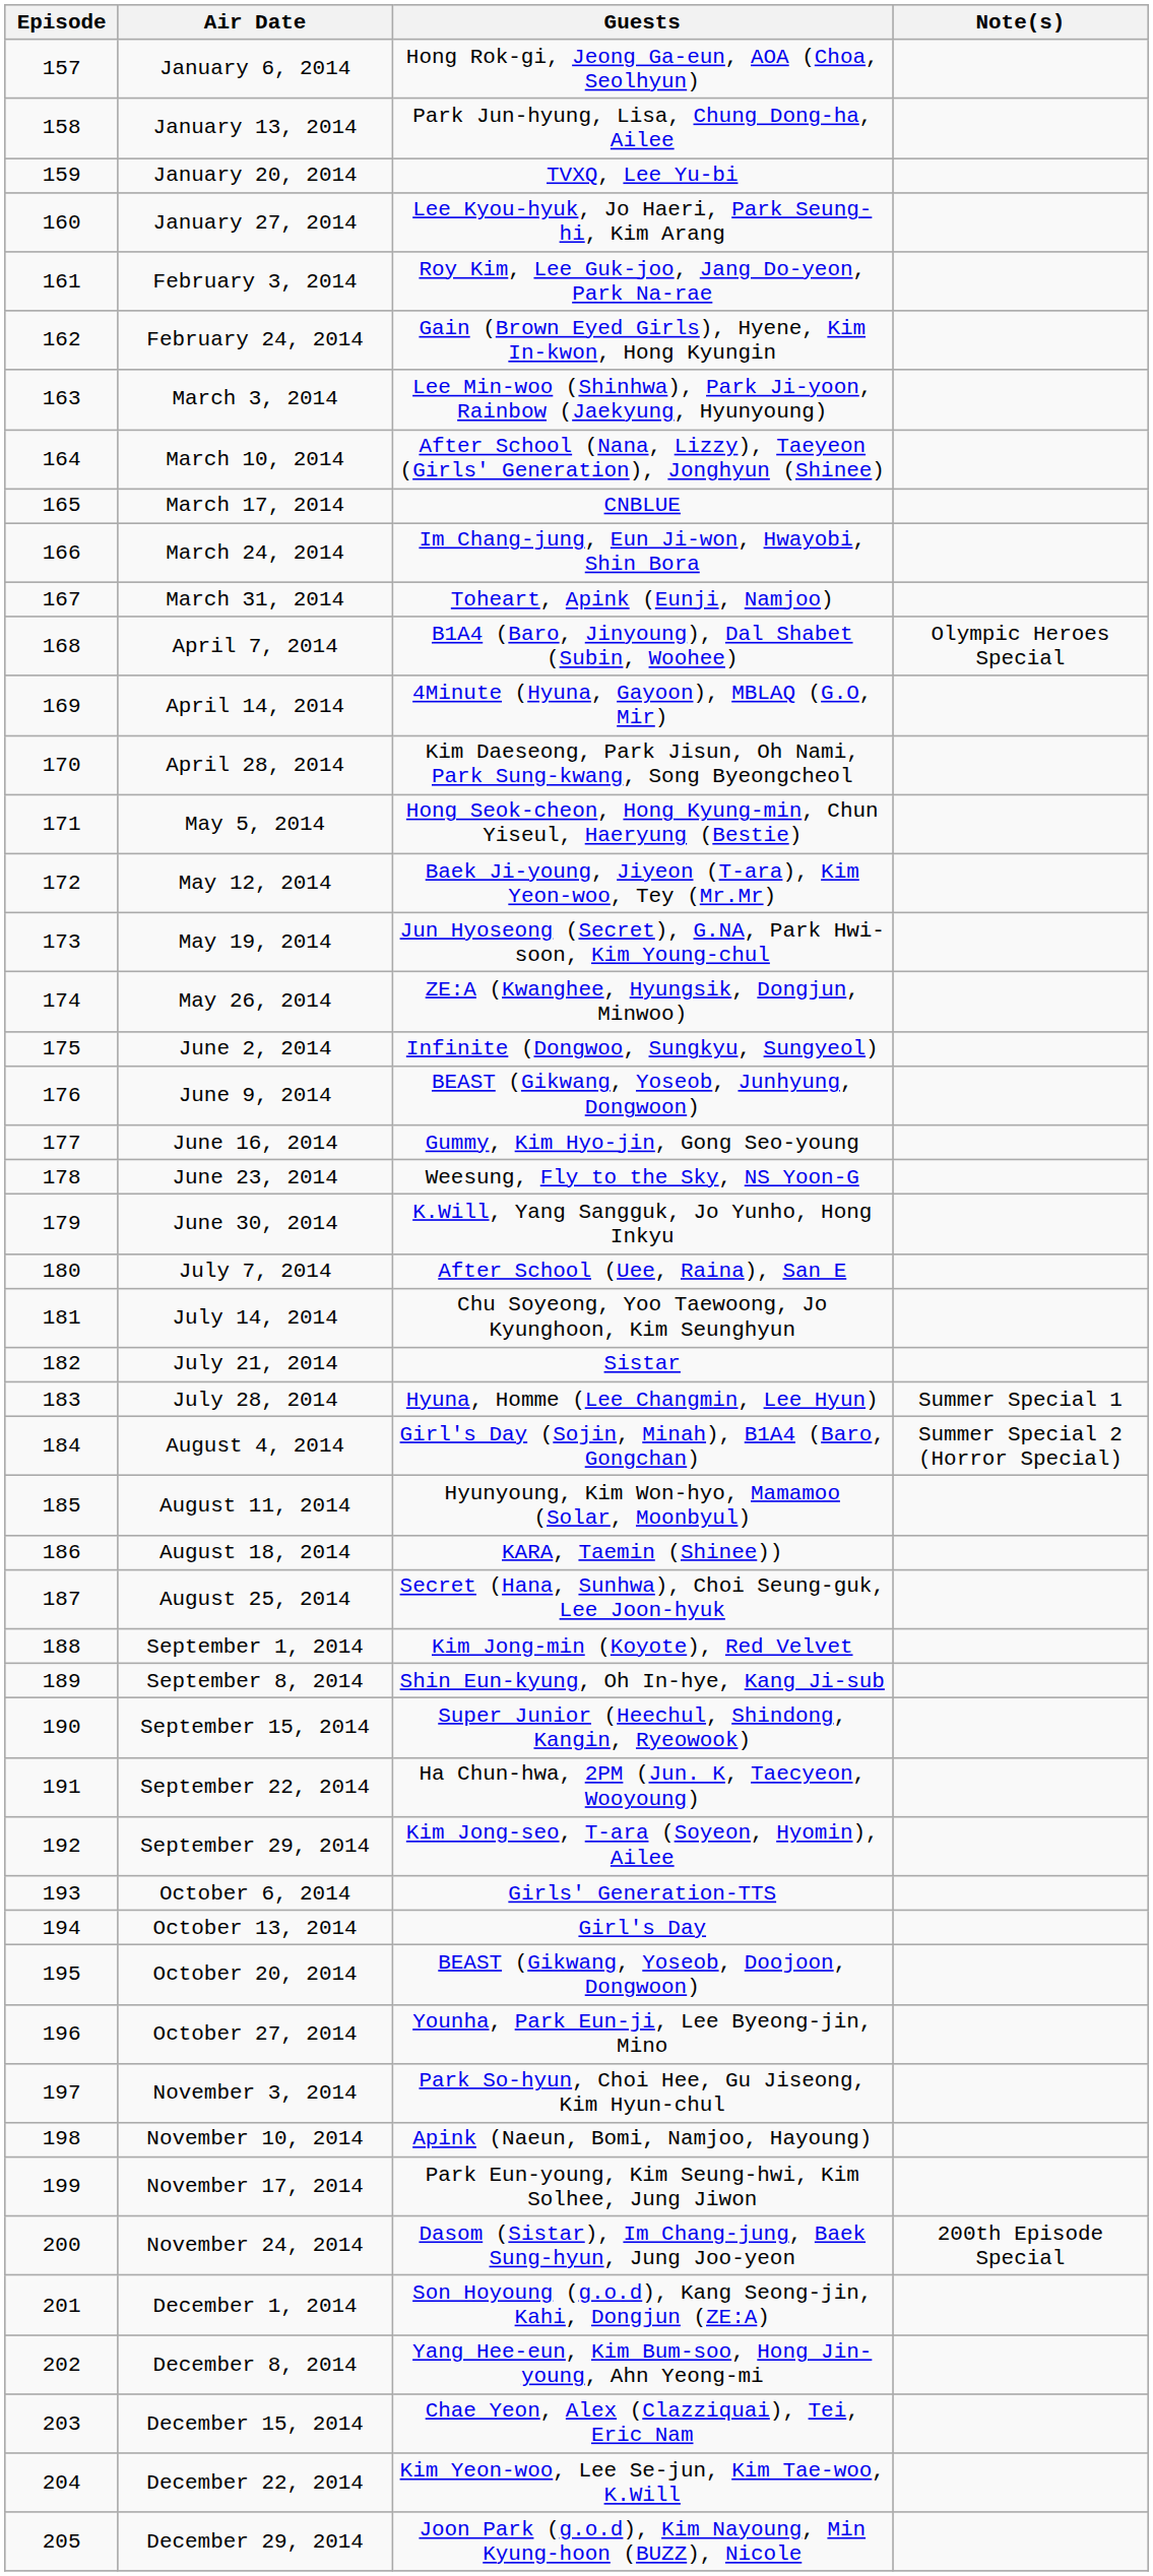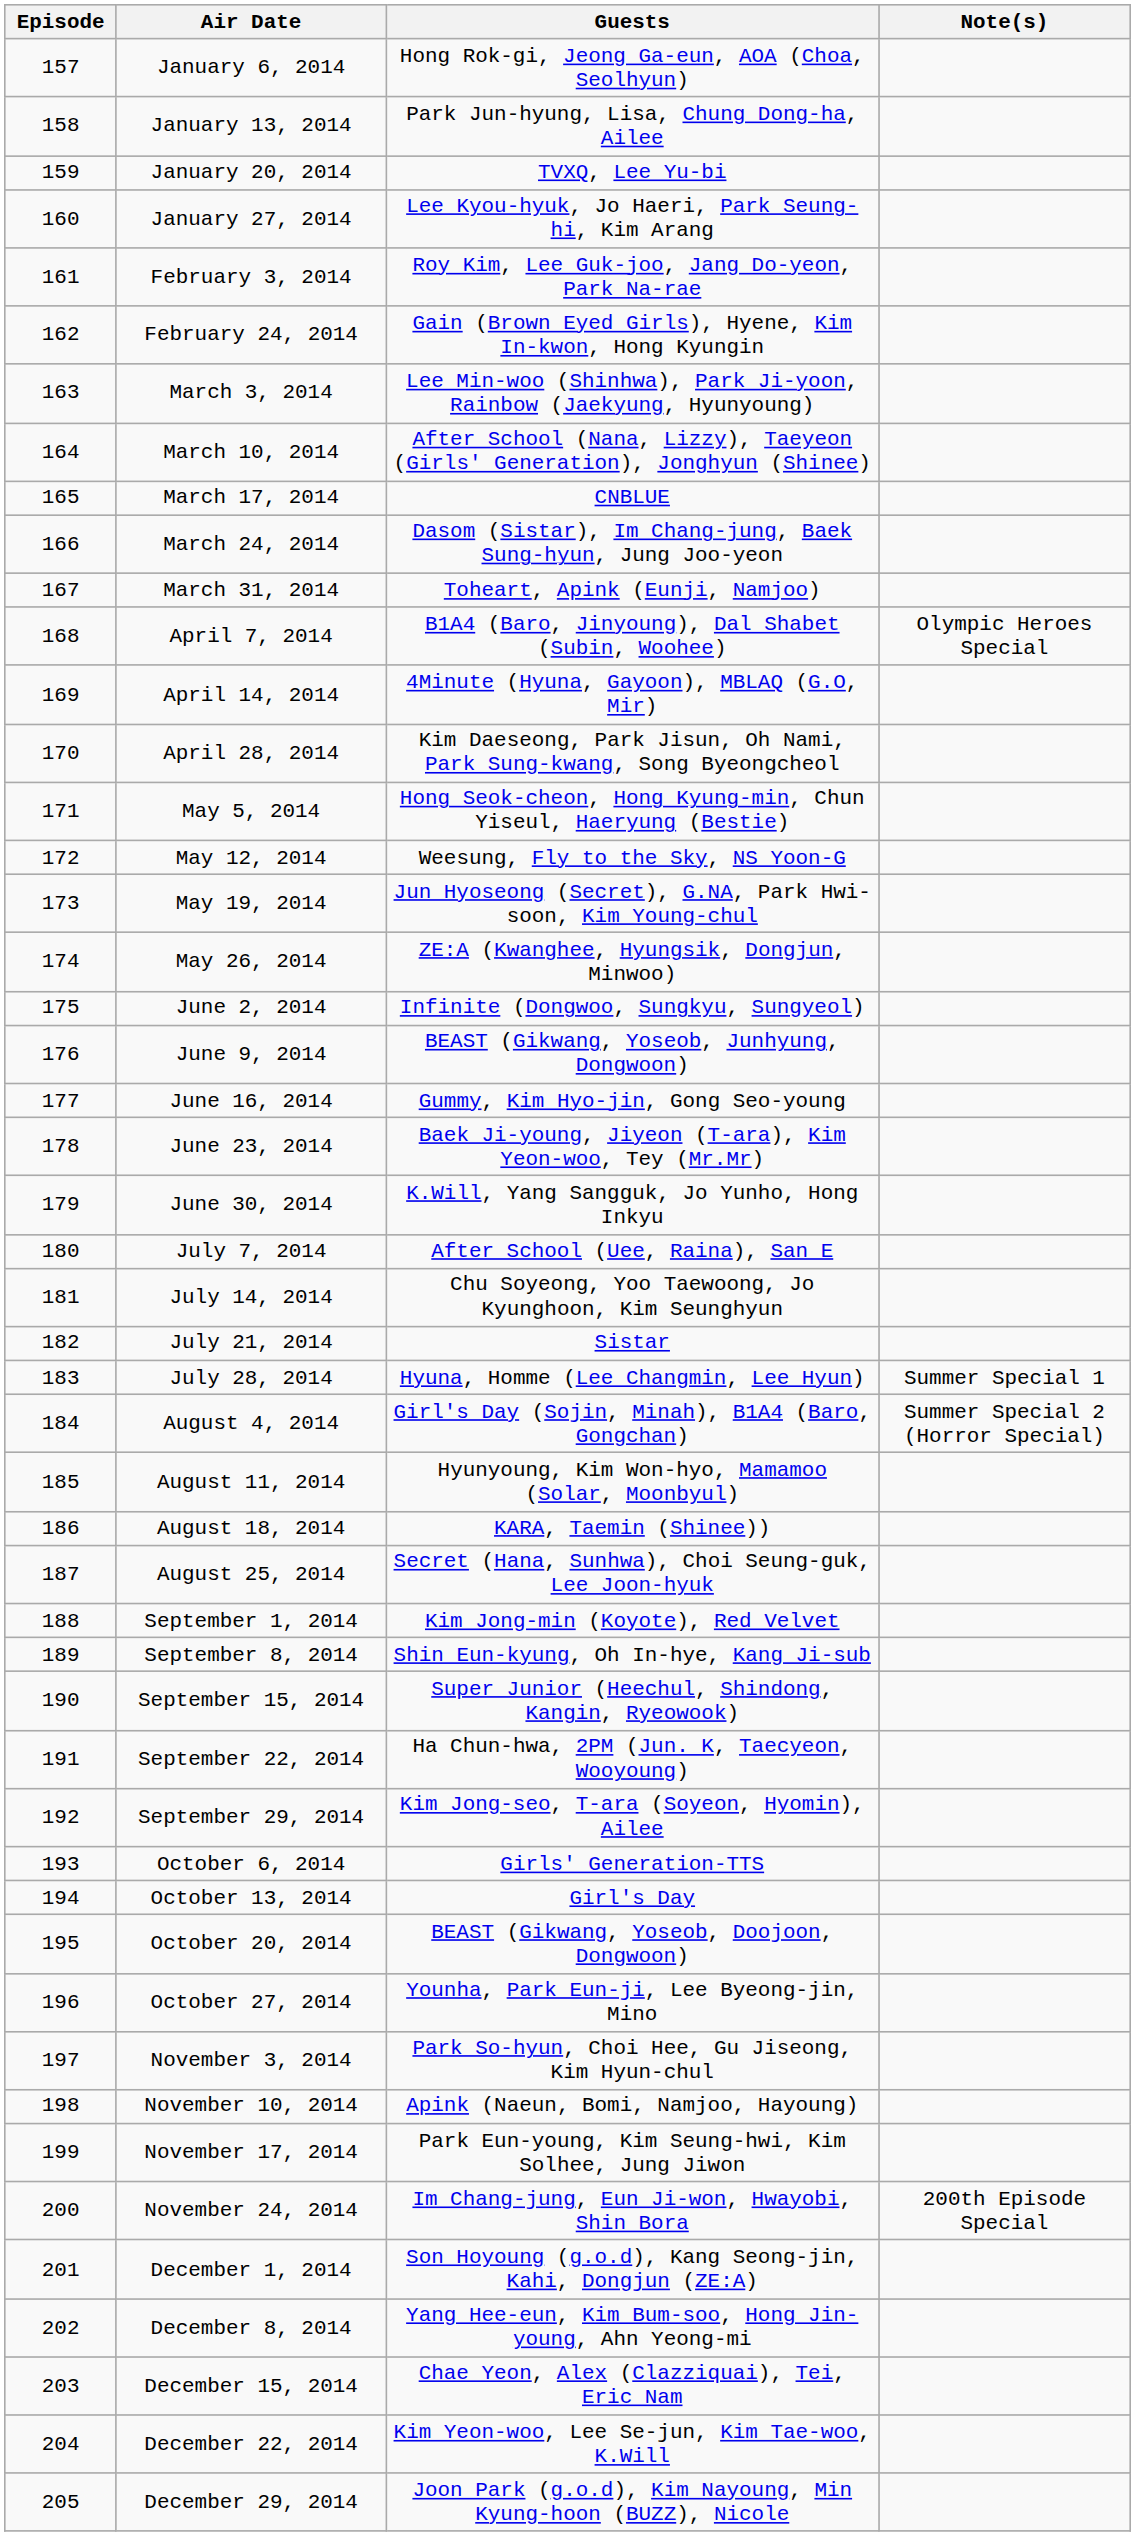March 24, 2014 | Guests: Im Chang-jung, Eun Ji-won, Hwayobi, Shin Bora -> Dasom (Sistar), Im Chang-jung, Baek Sung-hyun, Jung Joo-yeon
May 12, 2014 | Guests: Baek Ji-young, Jiyeon (T-ara), Kim Yeon-woo, Tey (Mr.Mr) -> Weesung, Fly to the Sky, NS Yoon-G
June 23, 2014 | Guests: Weesung, Fly to the Sky, NS Yoon-G -> Baek Ji-young, Jiyeon (T-ara), Kim Yeon-woo, Tey (Mr.Mr)
November 24, 2014 | Guests: Dasom (Sistar), Im Chang-jung, Baek Sung-hyun, Jung Joo-yeon -> Im Chang-jung, Eun Ji-won, Hwayobi, Shin Bora
